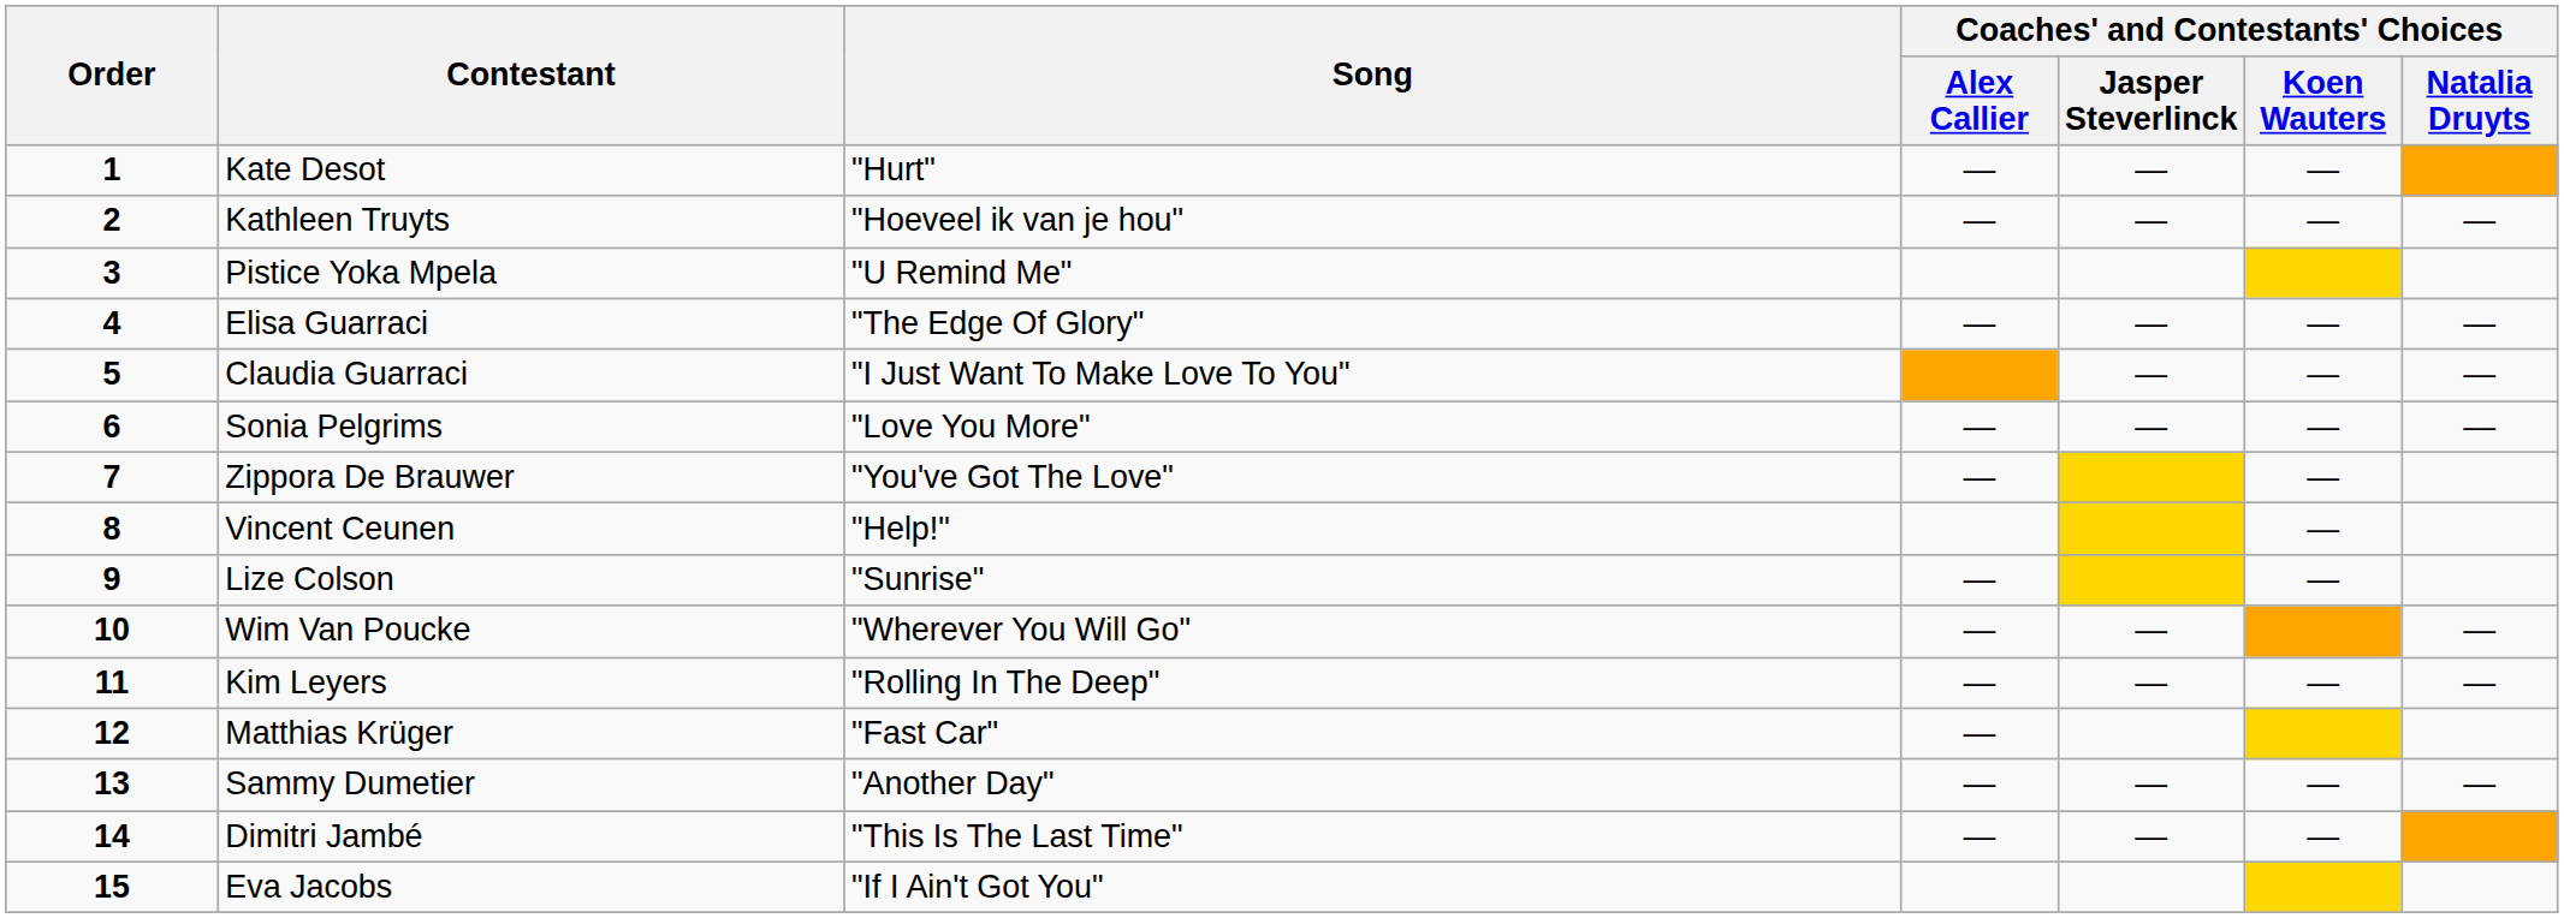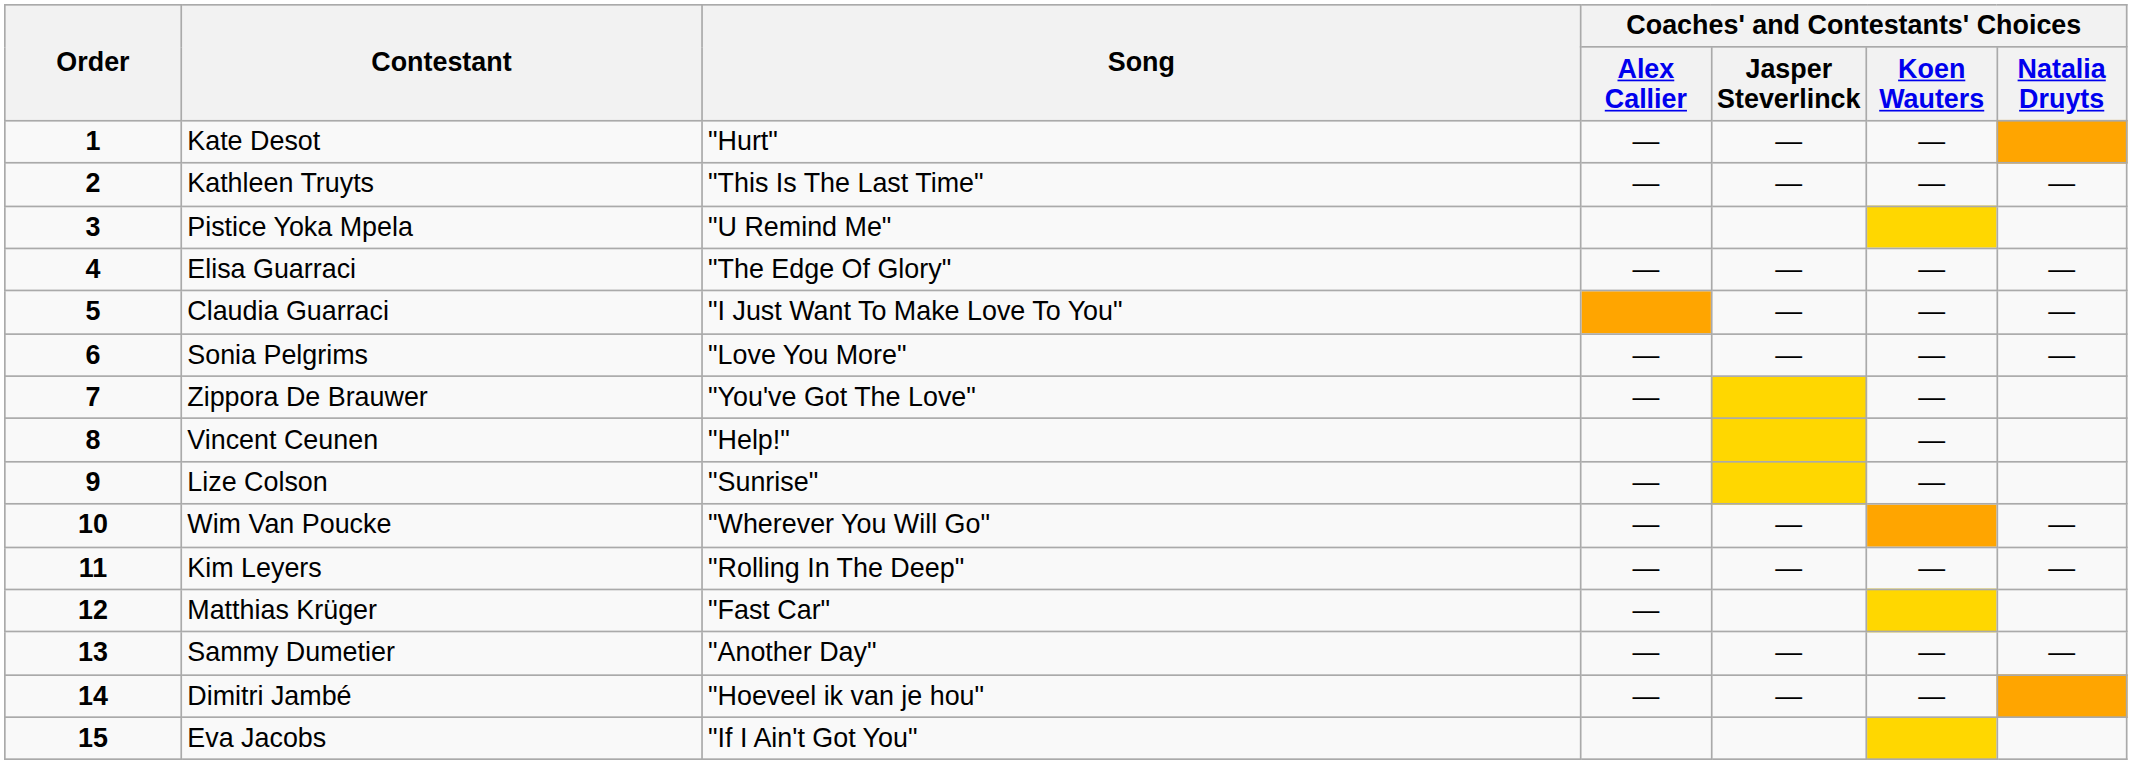Kathleen Truyts | Song: "Hoeveel ik van je hou" -> "This Is The Last Time"
Dimitri Jambé | Song: "This Is The Last Time" -> "Hoeveel ik van je hou"
